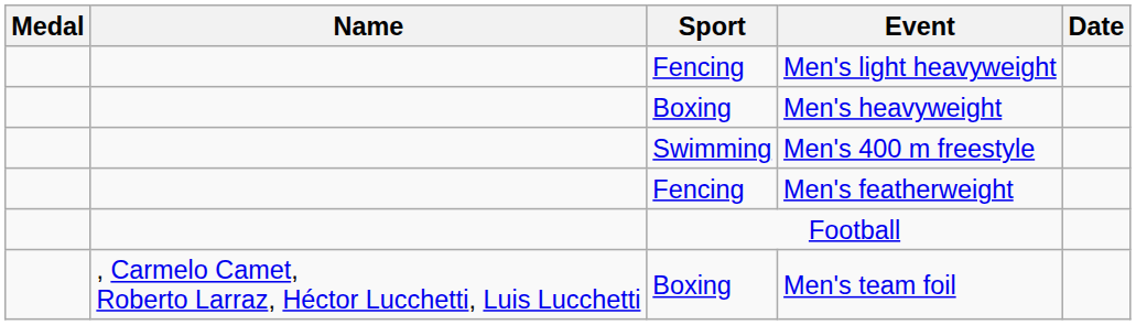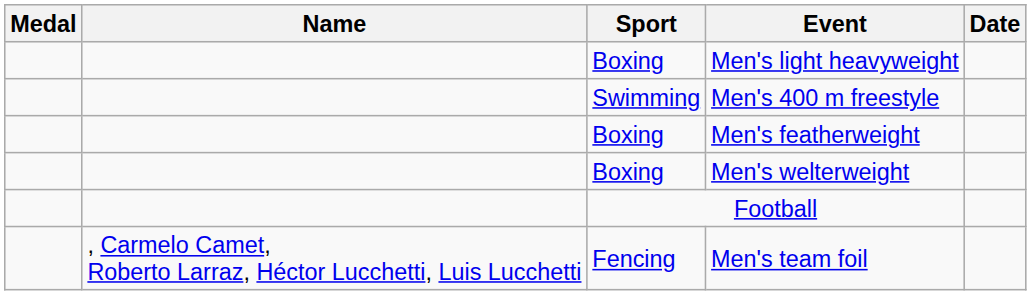Men's light heavyweight | Sport: Fencing -> Boxing
- row: Boxing | Men's heavyweight
Men's featherweight | Sport: Fencing -> Boxing
+ row: Boxing | Men's welterweight
Men's team foil | Sport: Boxing -> Fencing
